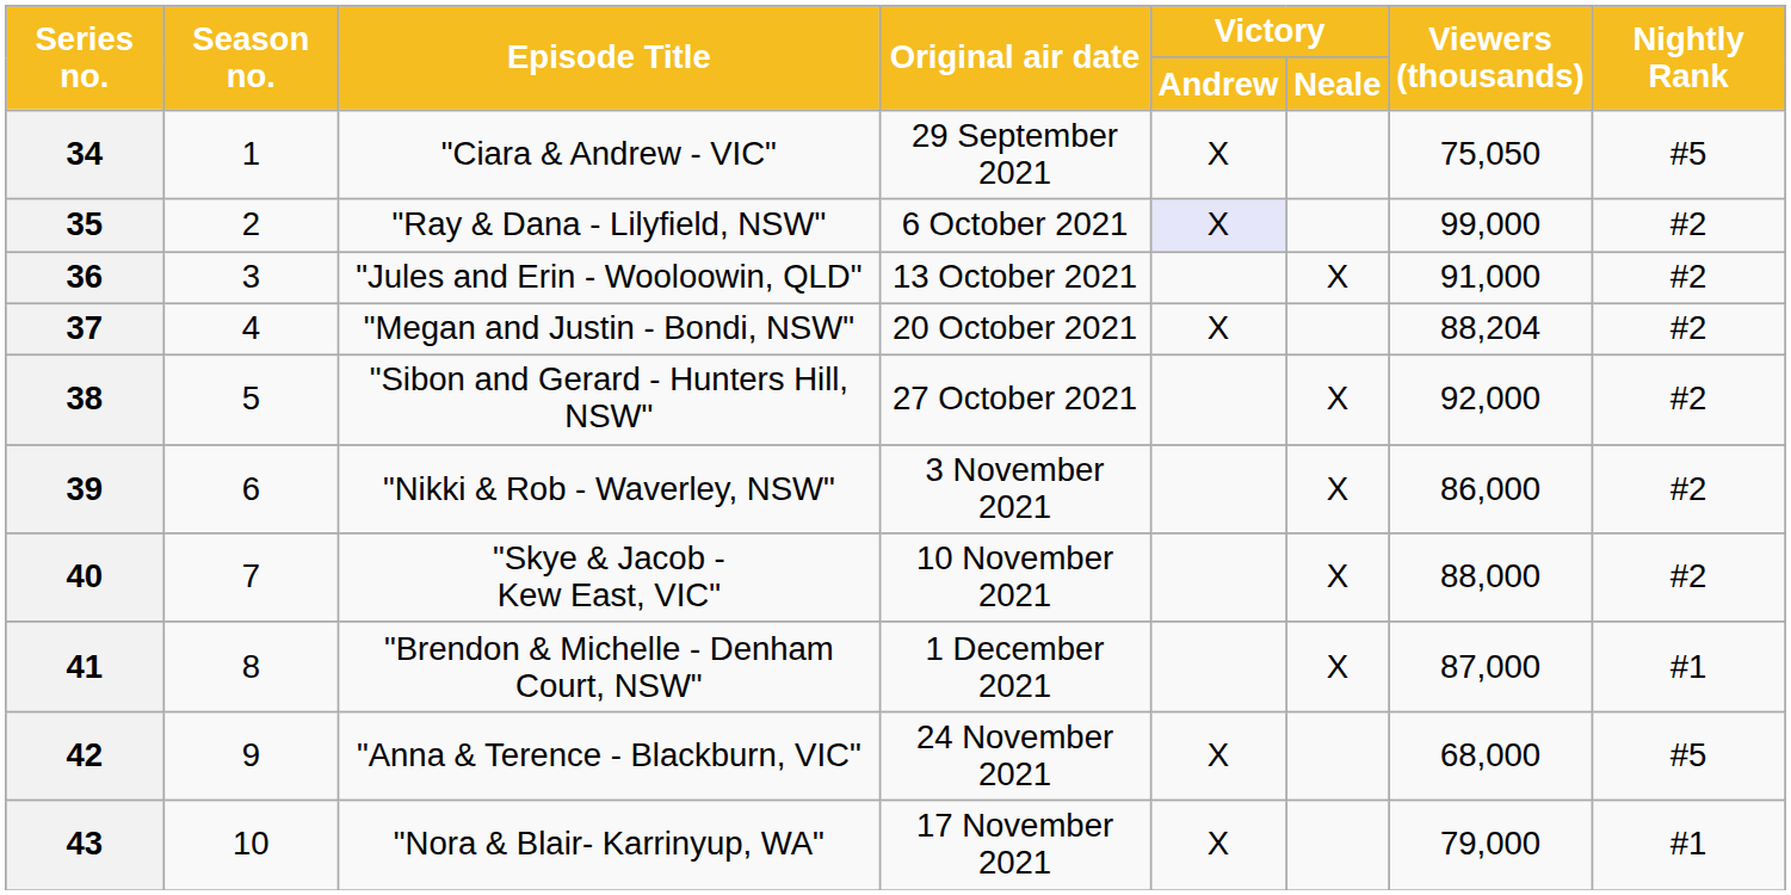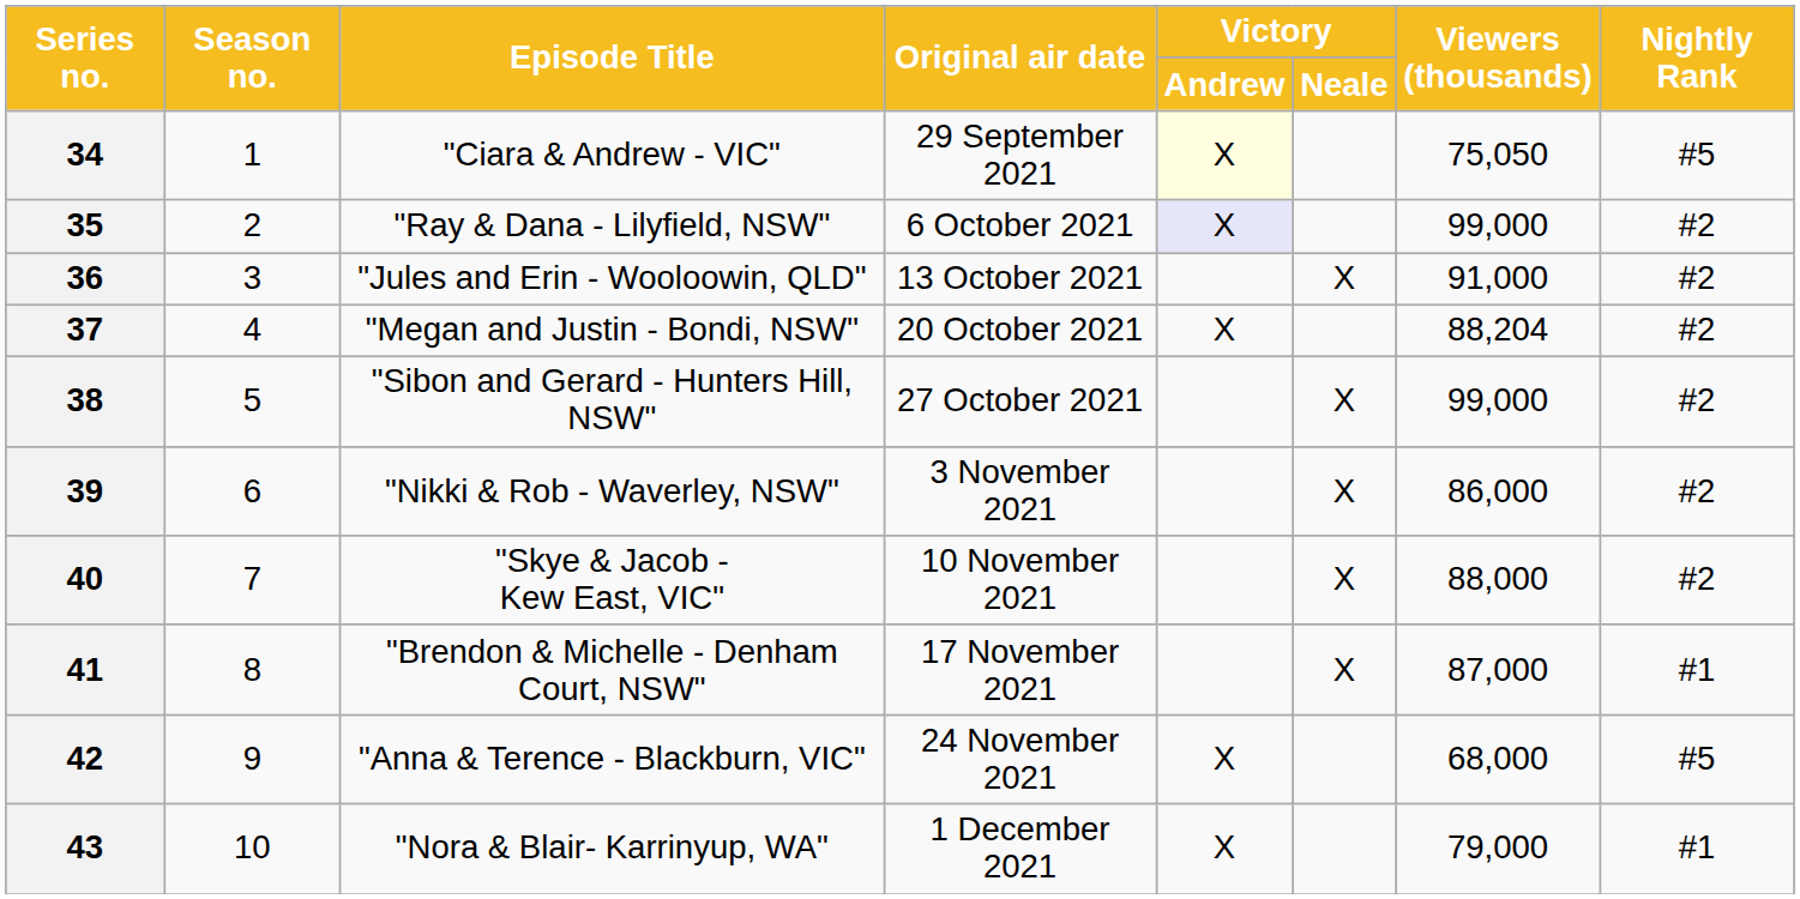34 | Victory / Andrew: no background -> lightyellow background
38 | Viewers (thousands): 92,000 -> 99,000
41 | Original air date: 1 December 2021 -> 17 November 2021
43 | Original air date: 17 November 2021 -> 1 December 2021
